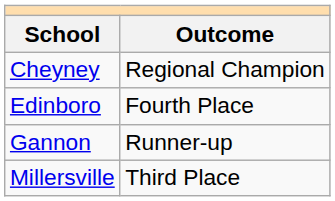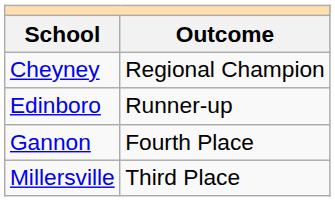Edinboro | Outcome: Fourth Place -> Runner-up
Gannon | Outcome: Runner-up -> Fourth Place
